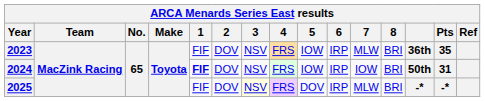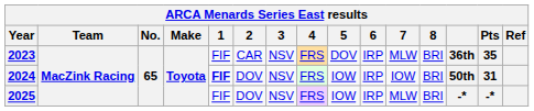2023 | 2: DOV -> CAR
2023 | 5: IOW -> DOV
2025 | 3: lightyellow background -> no background
2025 | 5: DOV -> IOW
